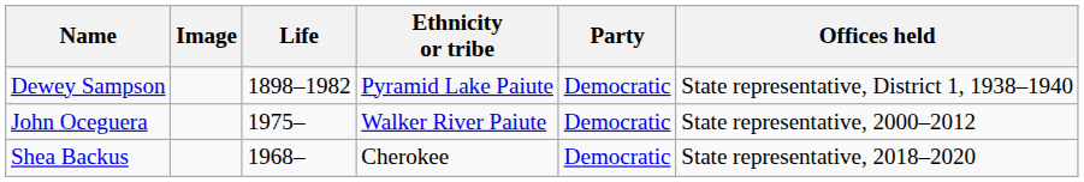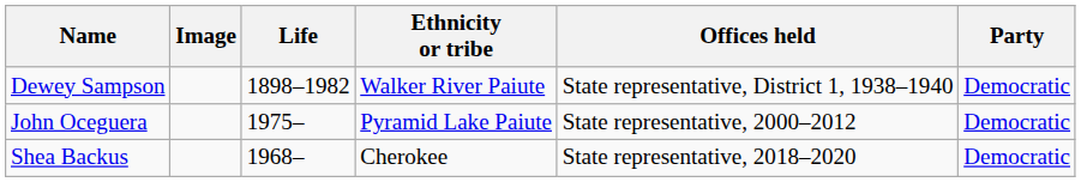columns swapped: Party <-> Offices held
Dewey Sampson | Ethnicity or tribe: Pyramid Lake Paiute -> Walker River Paiute
John Oceguera | Ethnicity or tribe: Walker River Paiute -> Pyramid Lake Paiute
